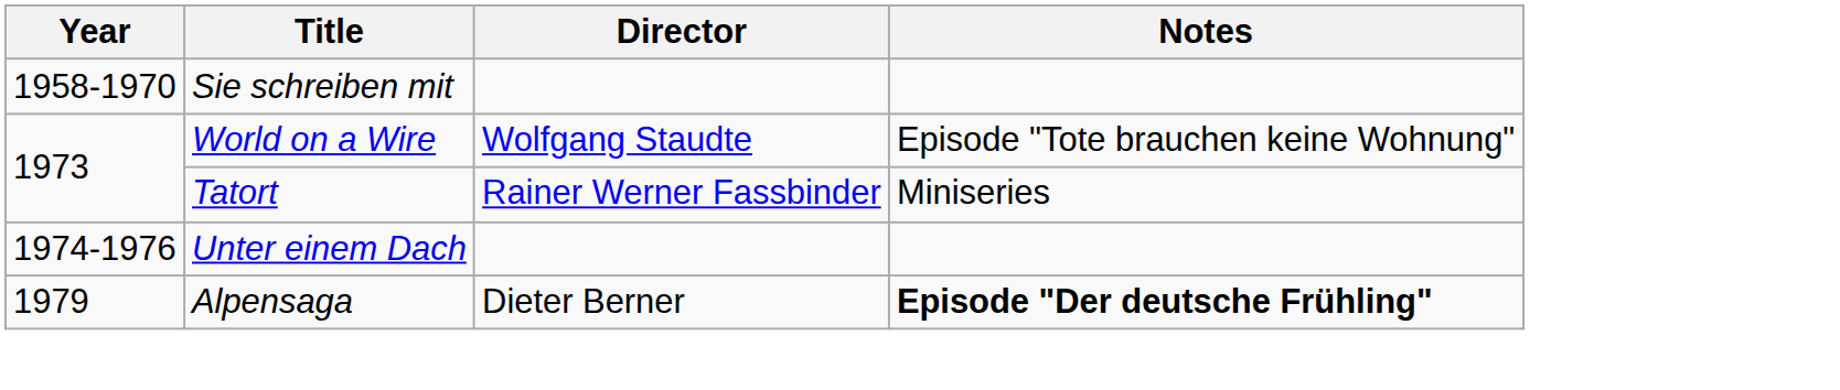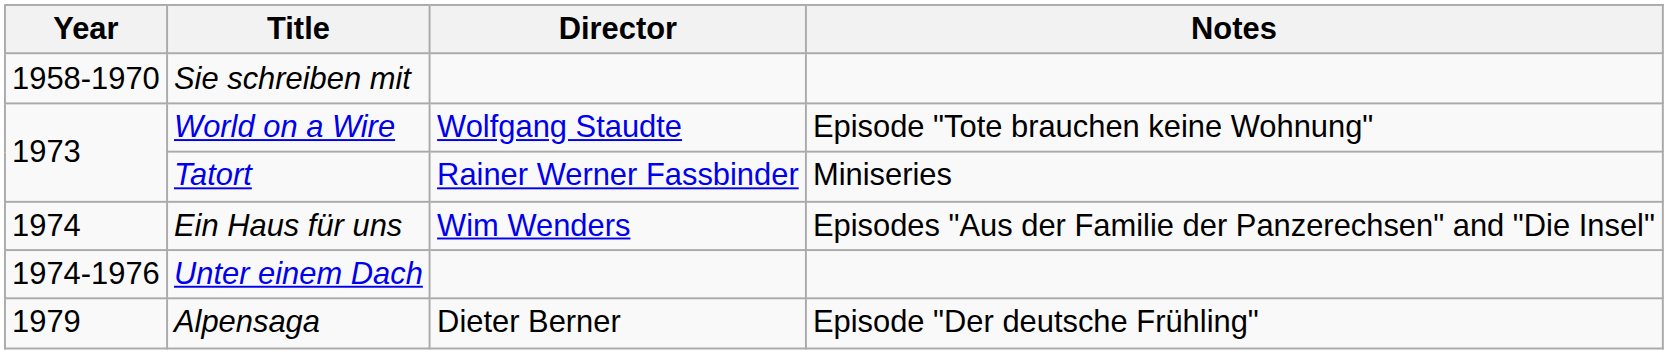+ row: 1974 | Ein Haus für uns | Wim Wenders | Episodes "Aus der Familie der Panzerechsen" and "Die Insel"
Alpensaga | Notes: bold -> normal
